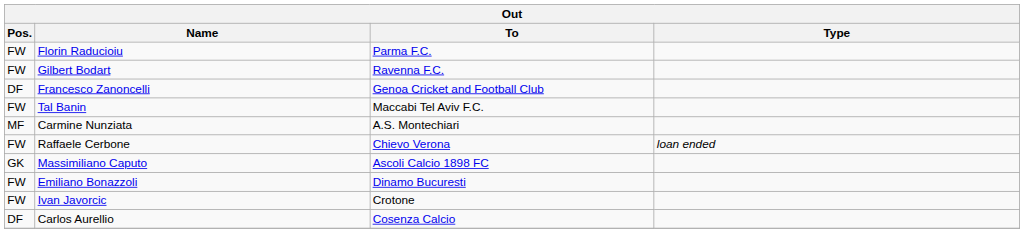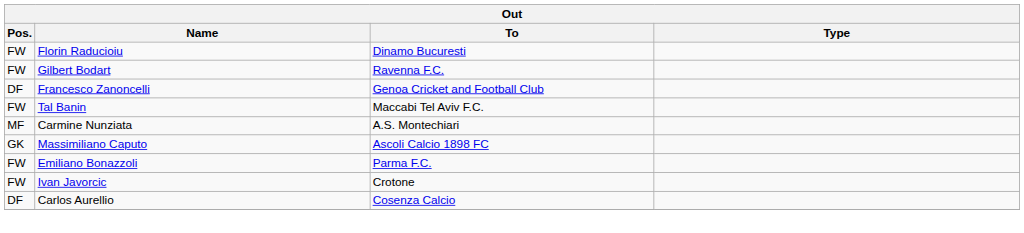Florin Raducioiu | To: Parma F.C. -> Dinamo Bucuresti
- row: FW | Raffaele Cerbone | Chievo Verona | loan ended
Emiliano Bonazzoli | To: Dinamo Bucuresti -> Parma F.C.
